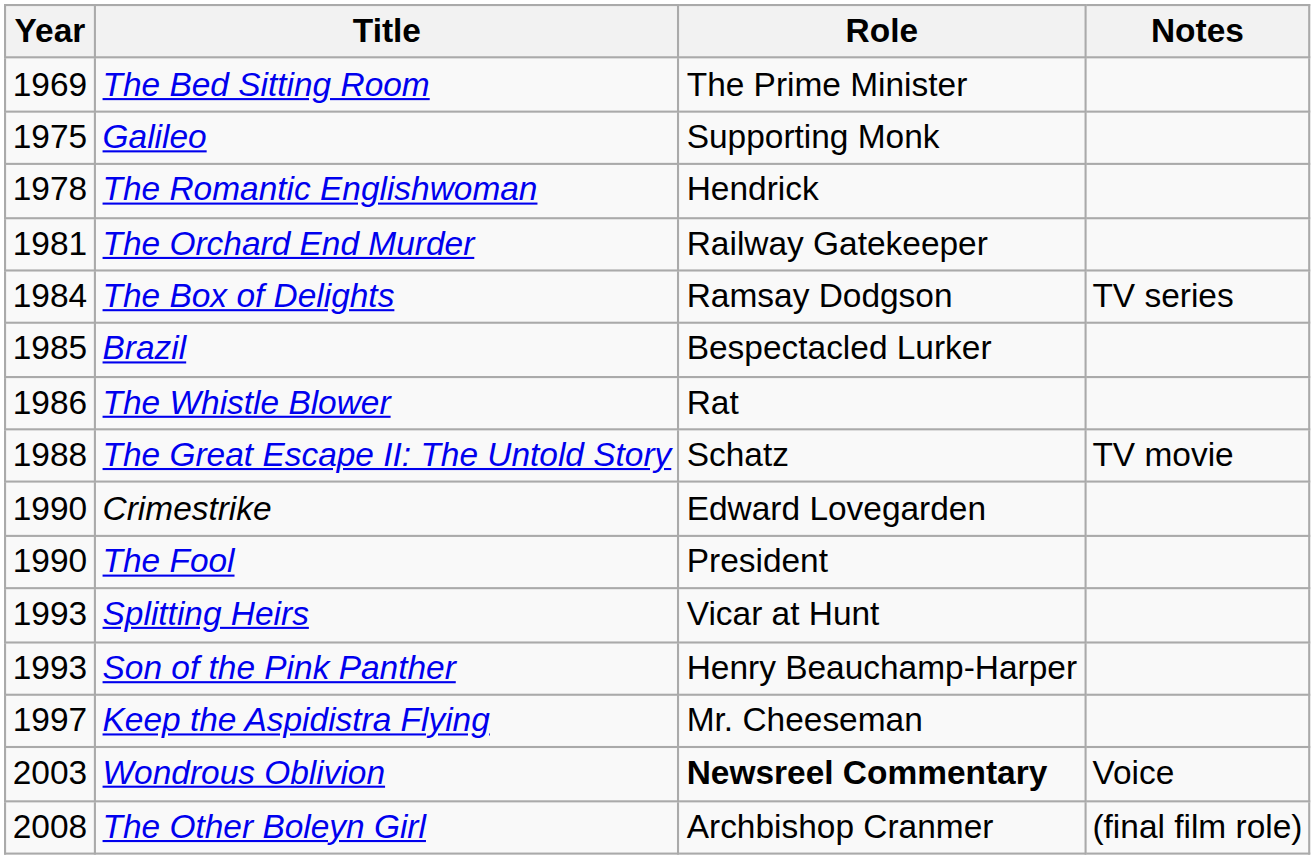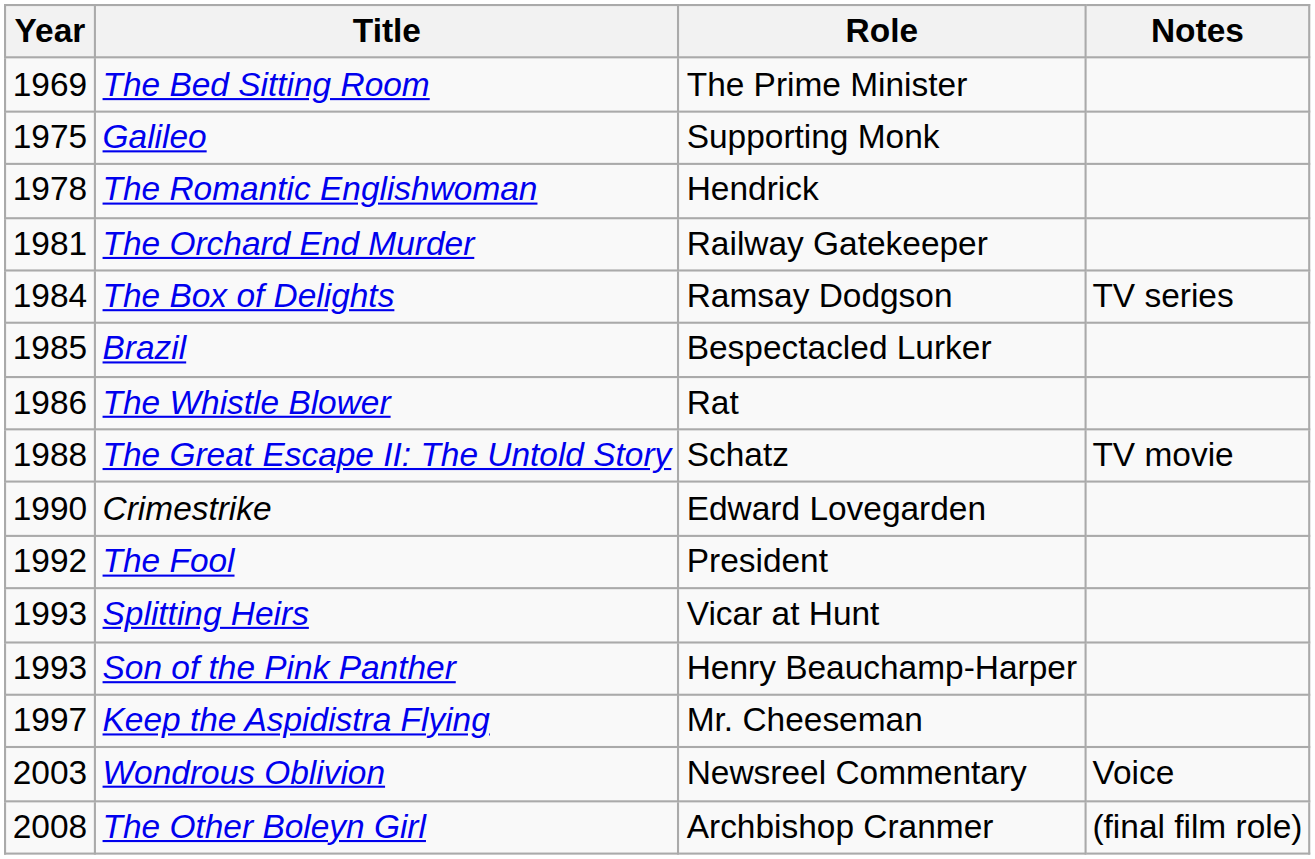The Fool | Year: 1990 -> 1992
Wondrous Oblivion | Role: bold -> normal
